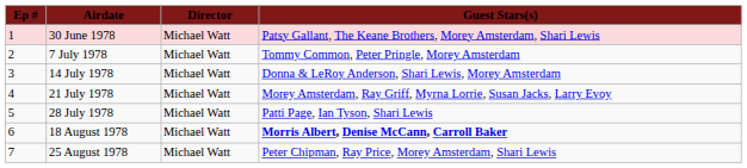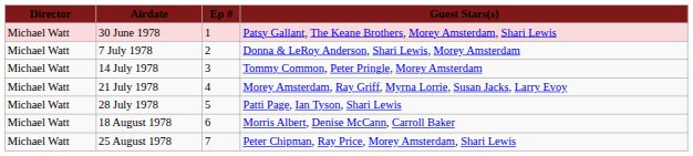columns swapped: Ep # <-> Director
7 July 1978 | Guest Stars(s): Tommy Common, Peter Pringle, Morey Amsterdam -> Donna & LeRoy Anderson, Shari Lewis, Morey Amsterdam
14 July 1978 | Guest Stars(s): Donna & LeRoy Anderson, Shari Lewis, Morey Amsterdam -> Tommy Common, Peter Pringle, Morey Amsterdam
18 August 1978 | Guest Stars(s): bold -> normal
